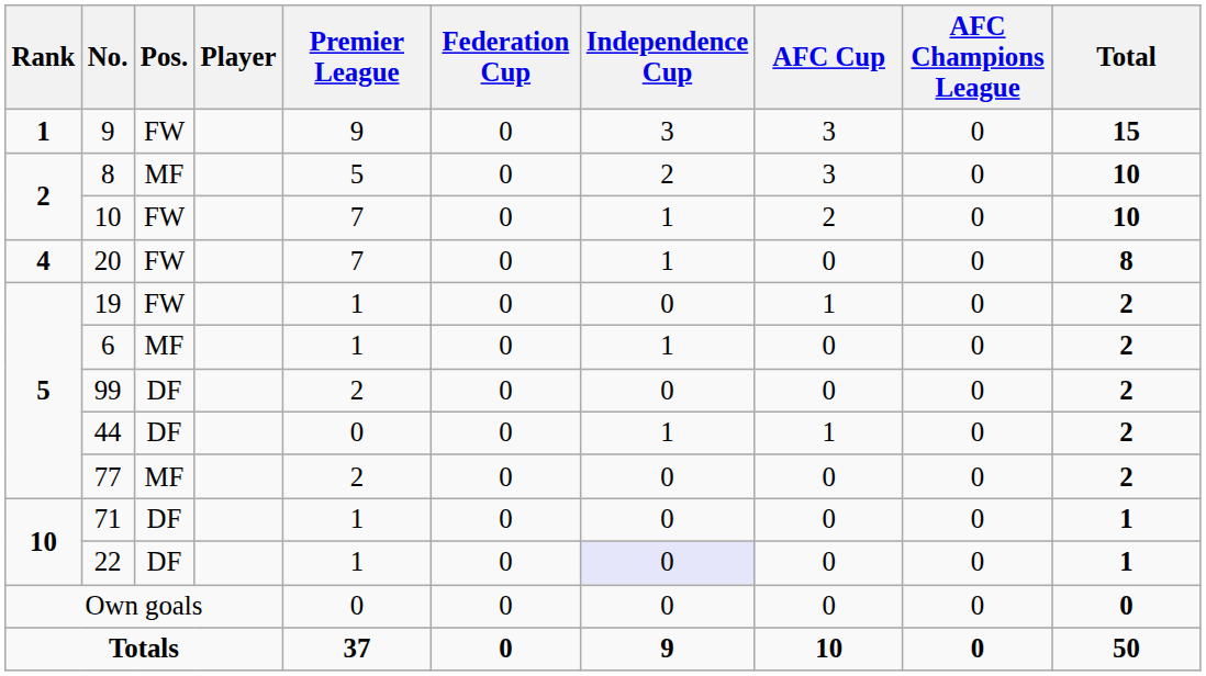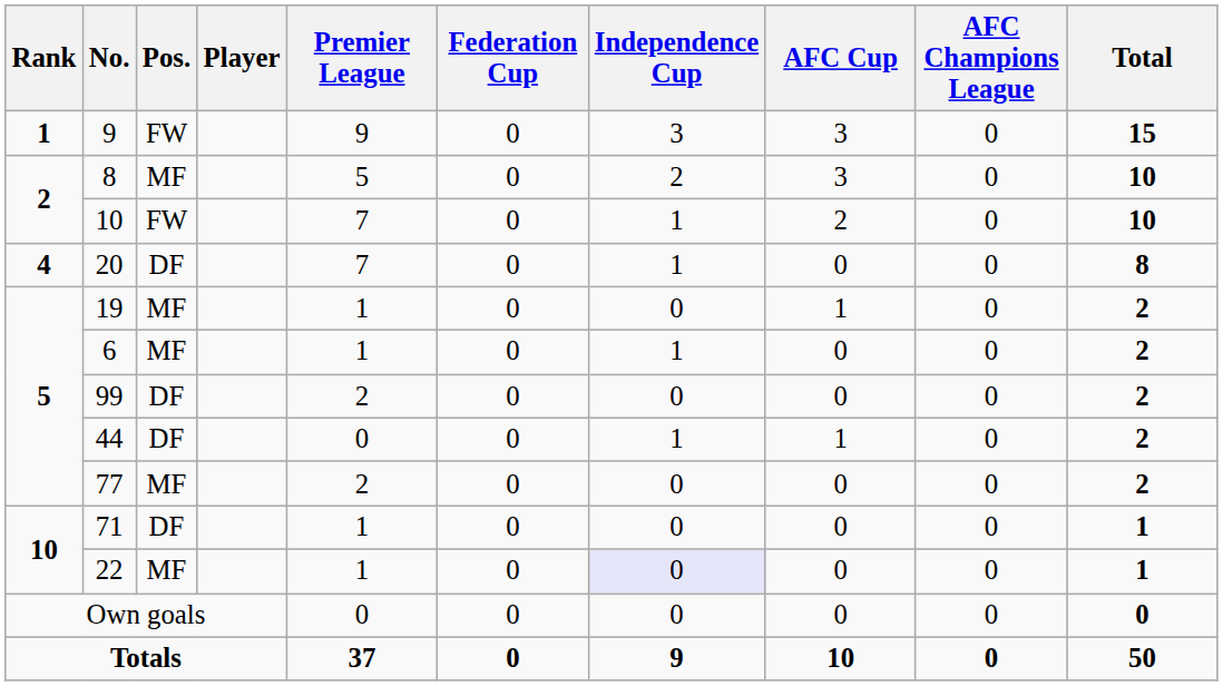20 | Pos.: FW -> DF
19 | Pos.: FW -> MF
22 | Pos.: DF -> MF
